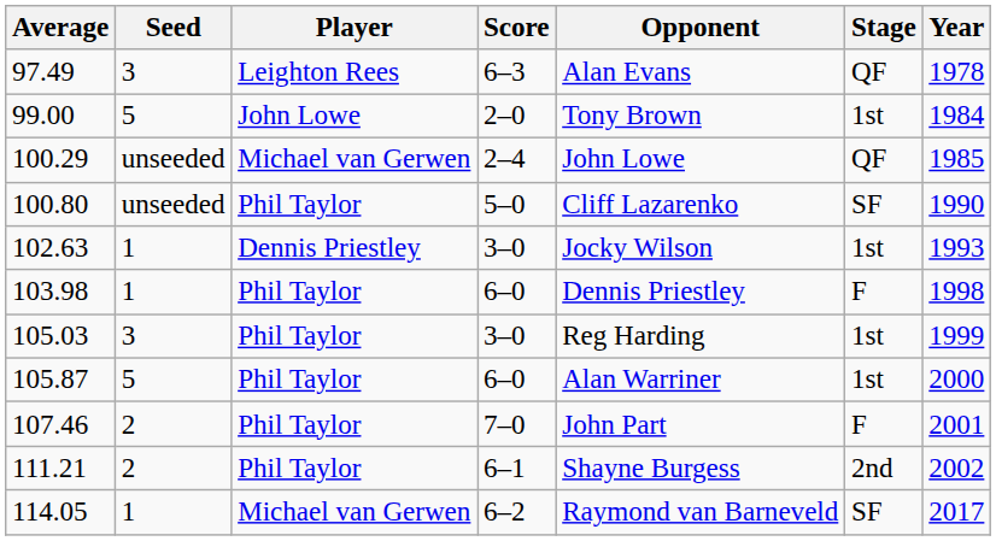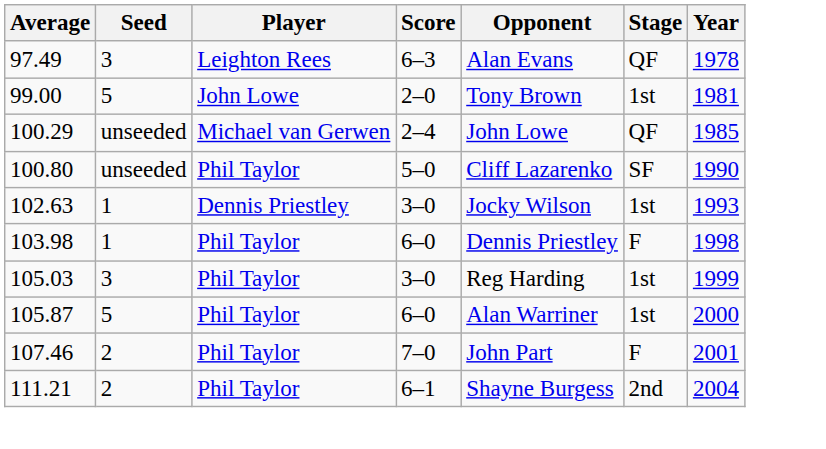99.00 | Year: 1984 -> 1981
111.21 | Year: 2002 -> 2004
- row: 114.05 | 1 | Michael van Gerwen | 6–2 | Raymond van Barneveld | SF | 2017
